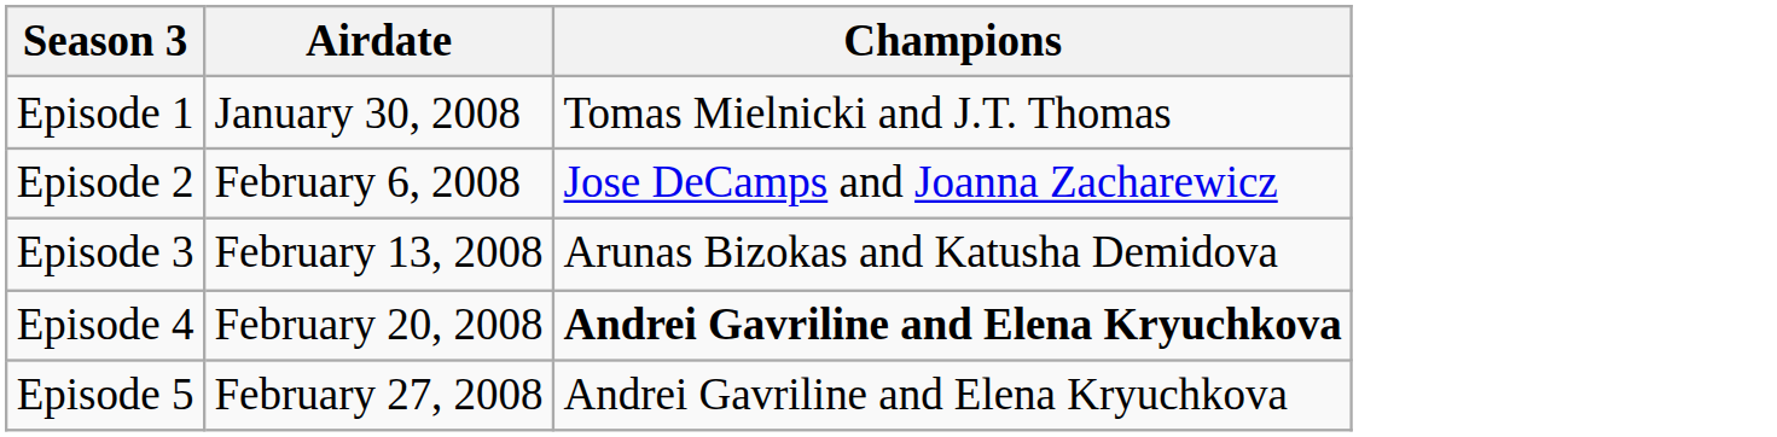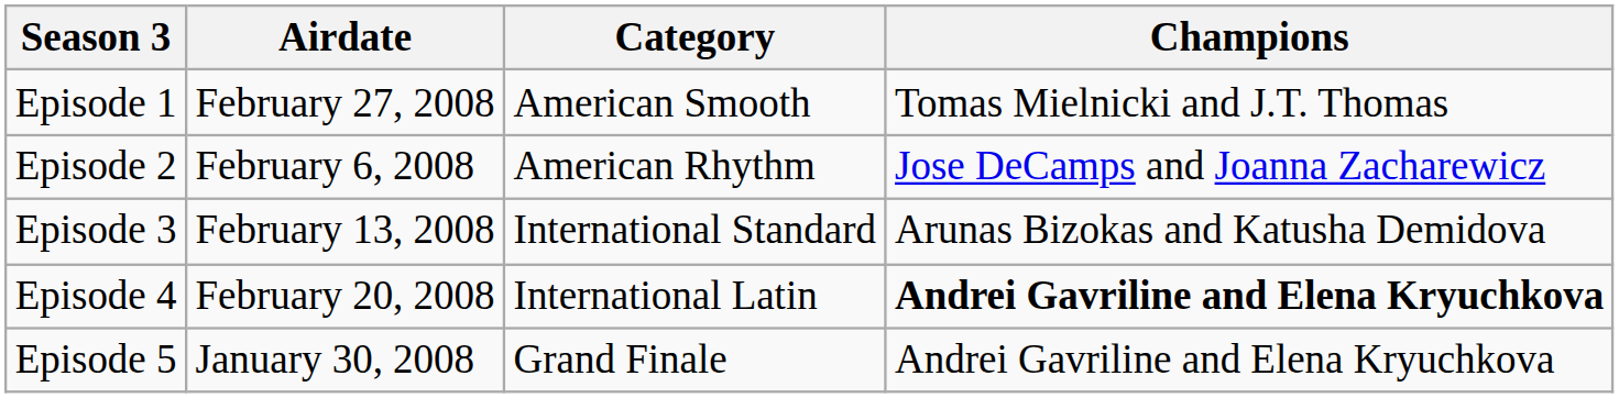+ column: Category | American Smooth | American Rhythm | International Standard | International Latin | Grand Finale
Episode 1 | Airdate: January 30, 2008 -> February 27, 2008
Episode 5 | Airdate: February 27, 2008 -> January 30, 2008
